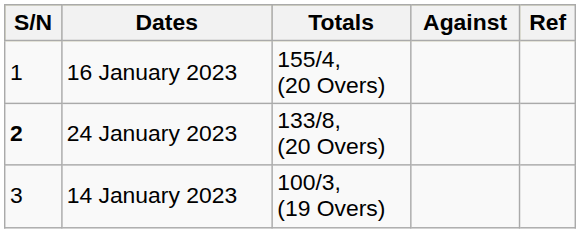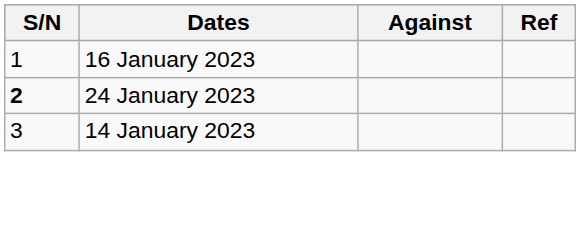- column: Totals | 155/4, (20 Overs) | 133/8, (20 Overs) | 100/3, (19 Overs)
